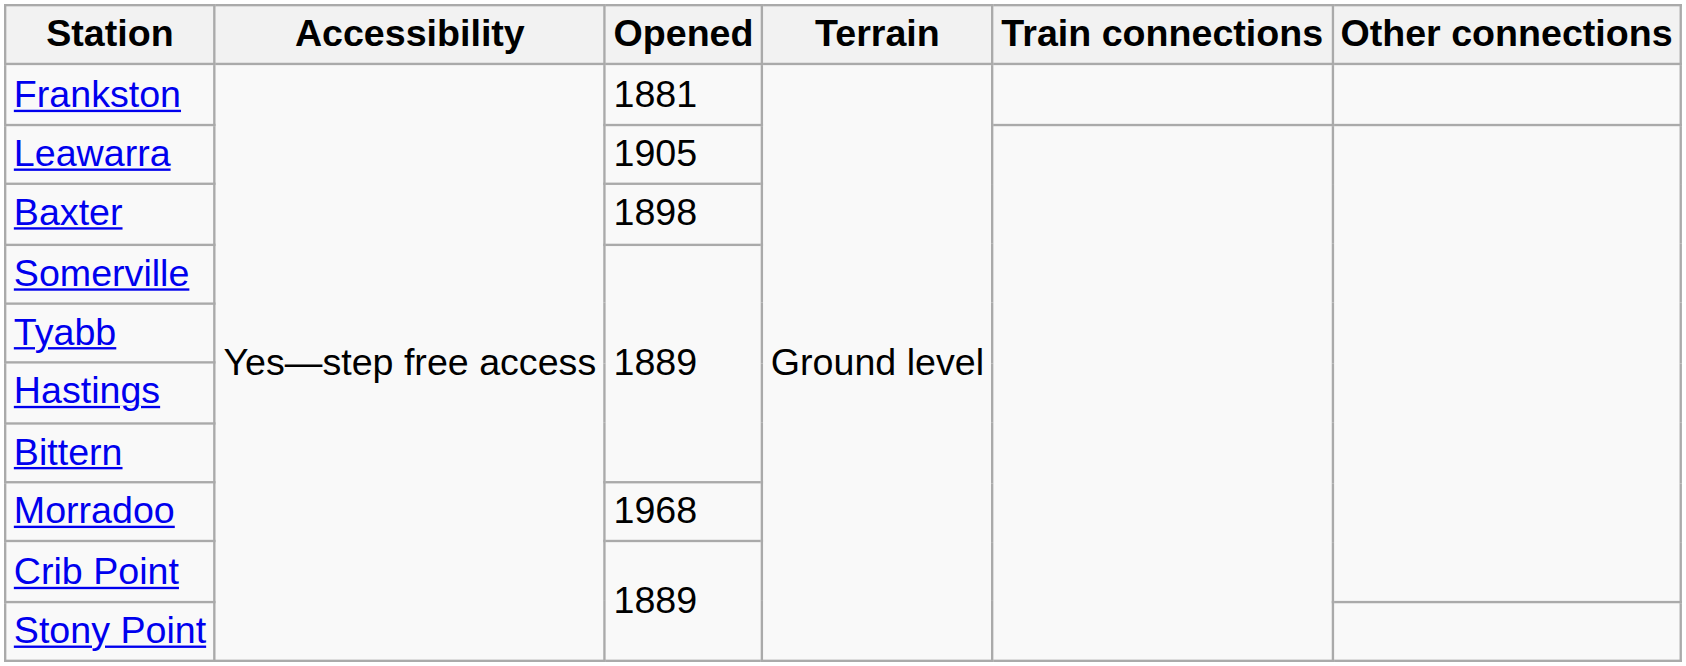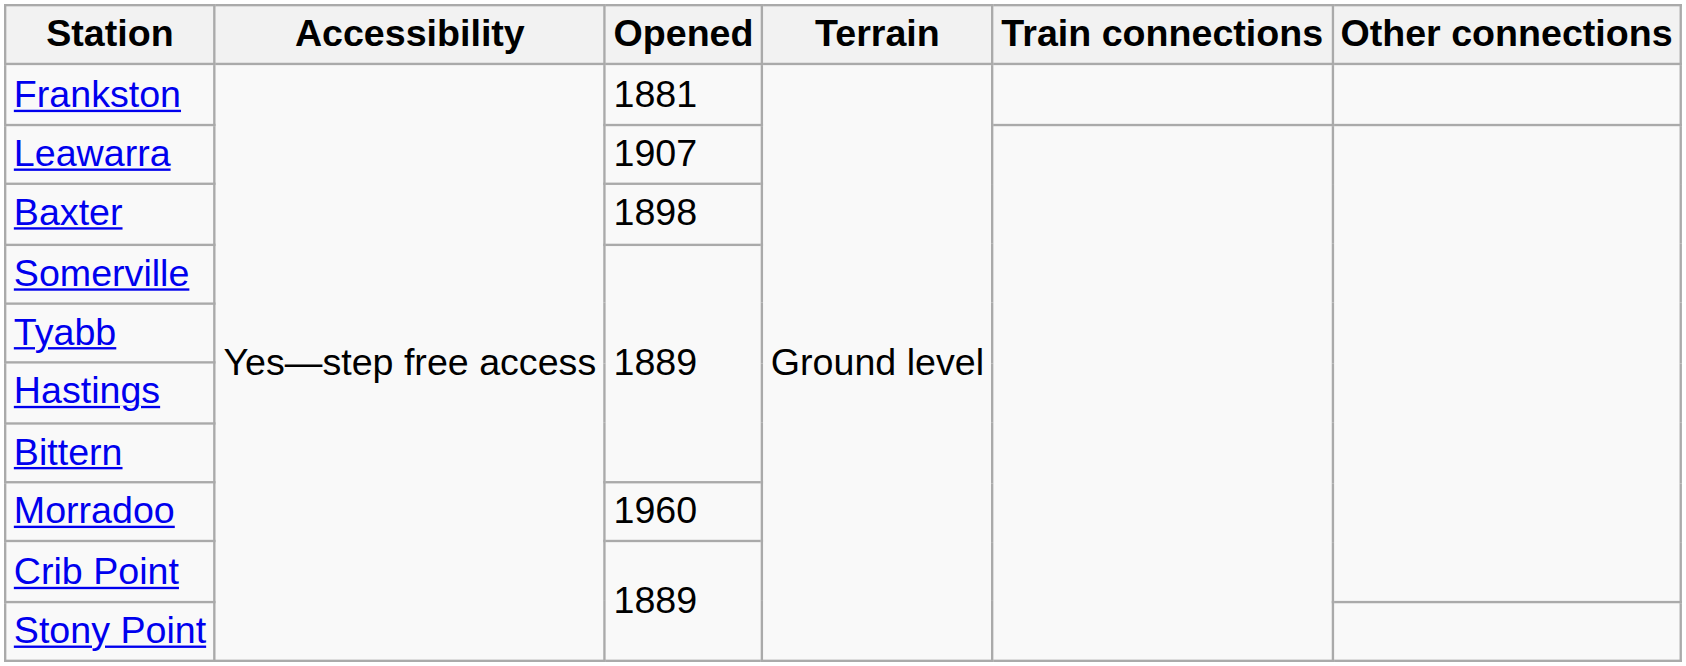Leawarra | Opened: 1905 -> 1907
Morradoo | Opened: 1968 -> 1960
